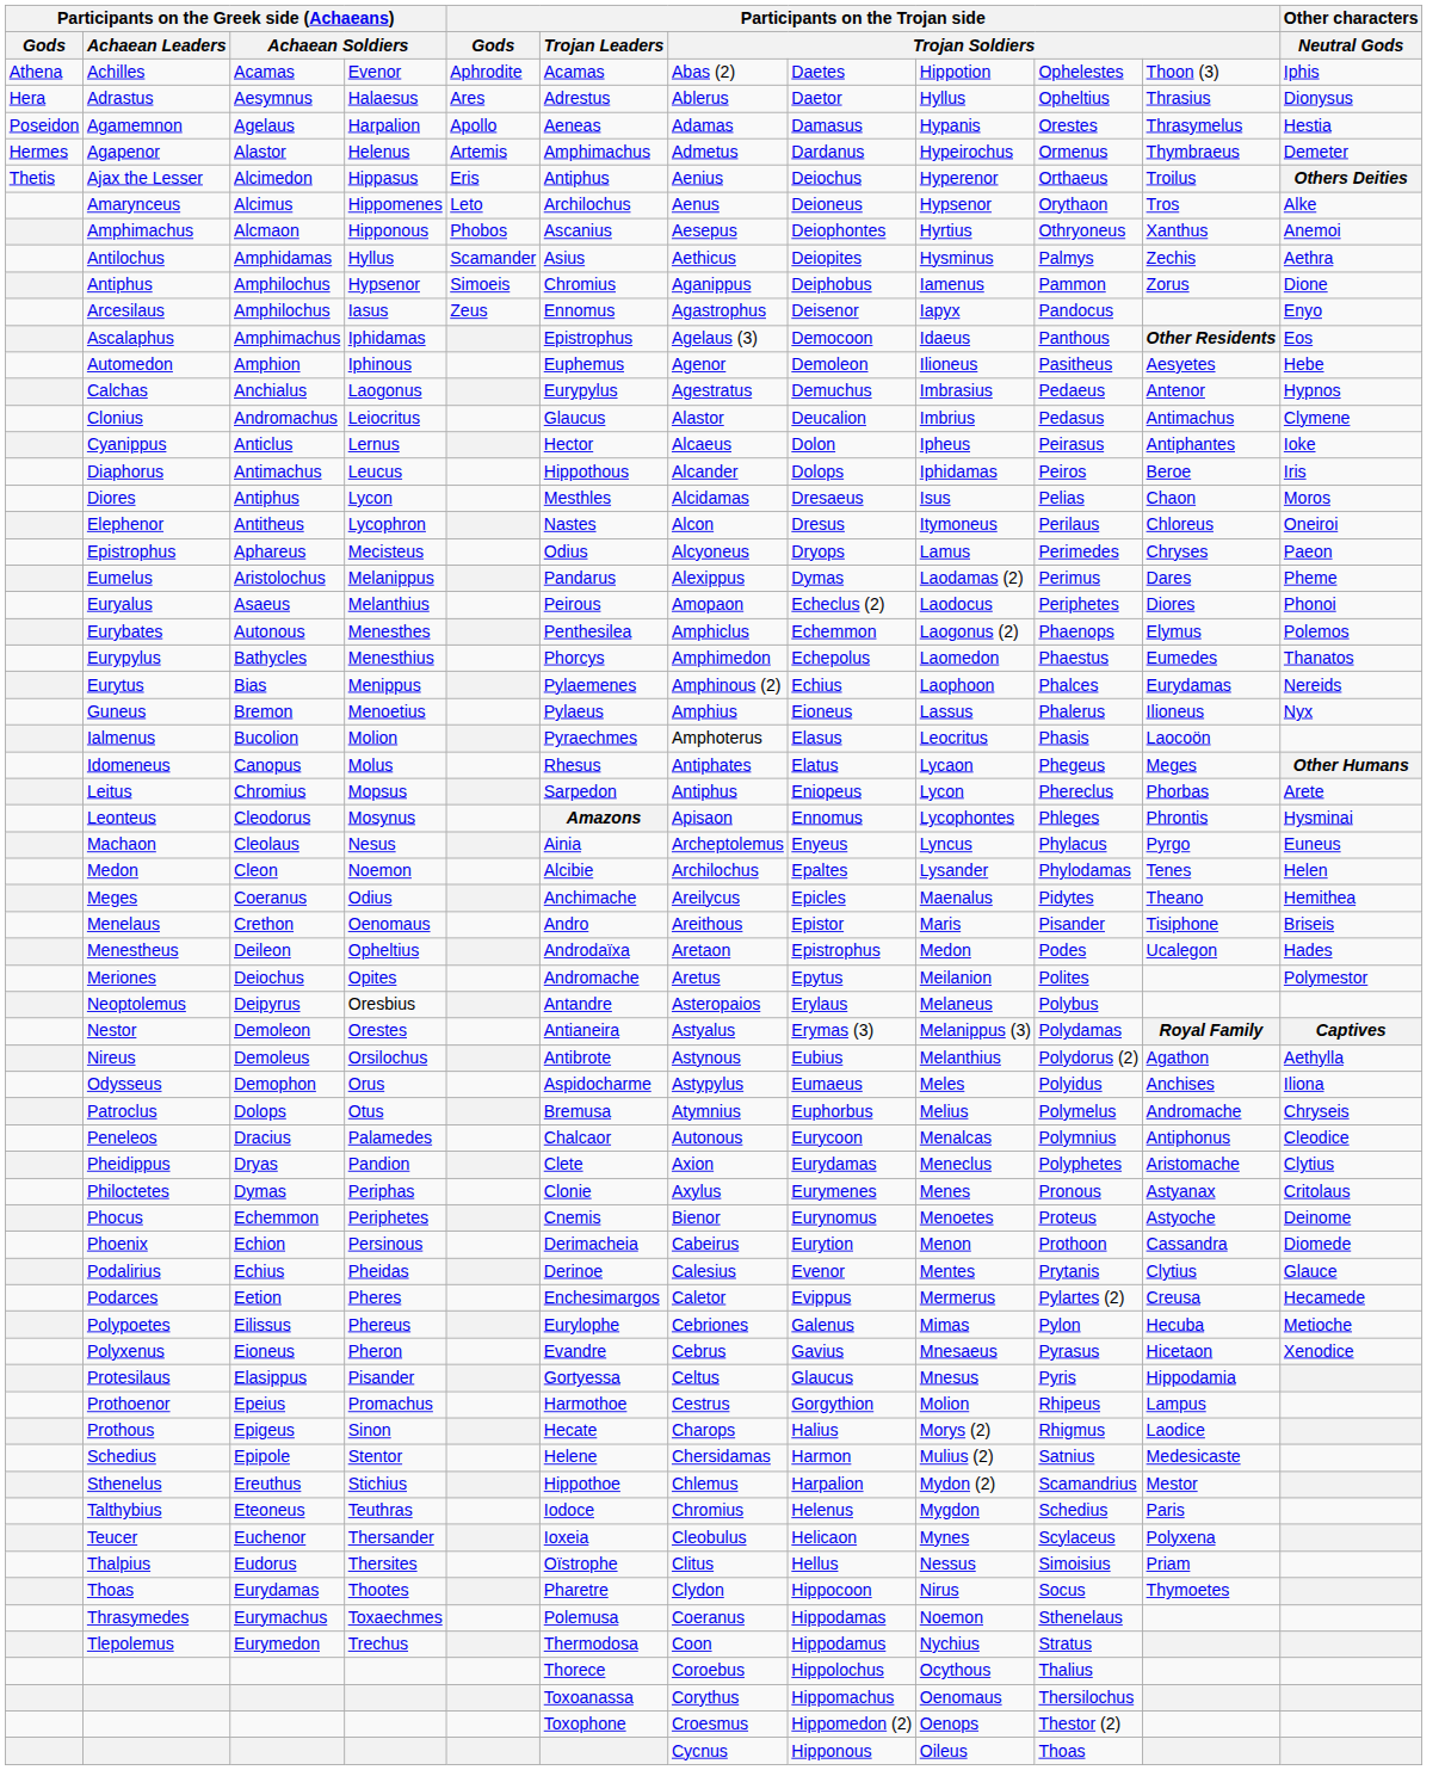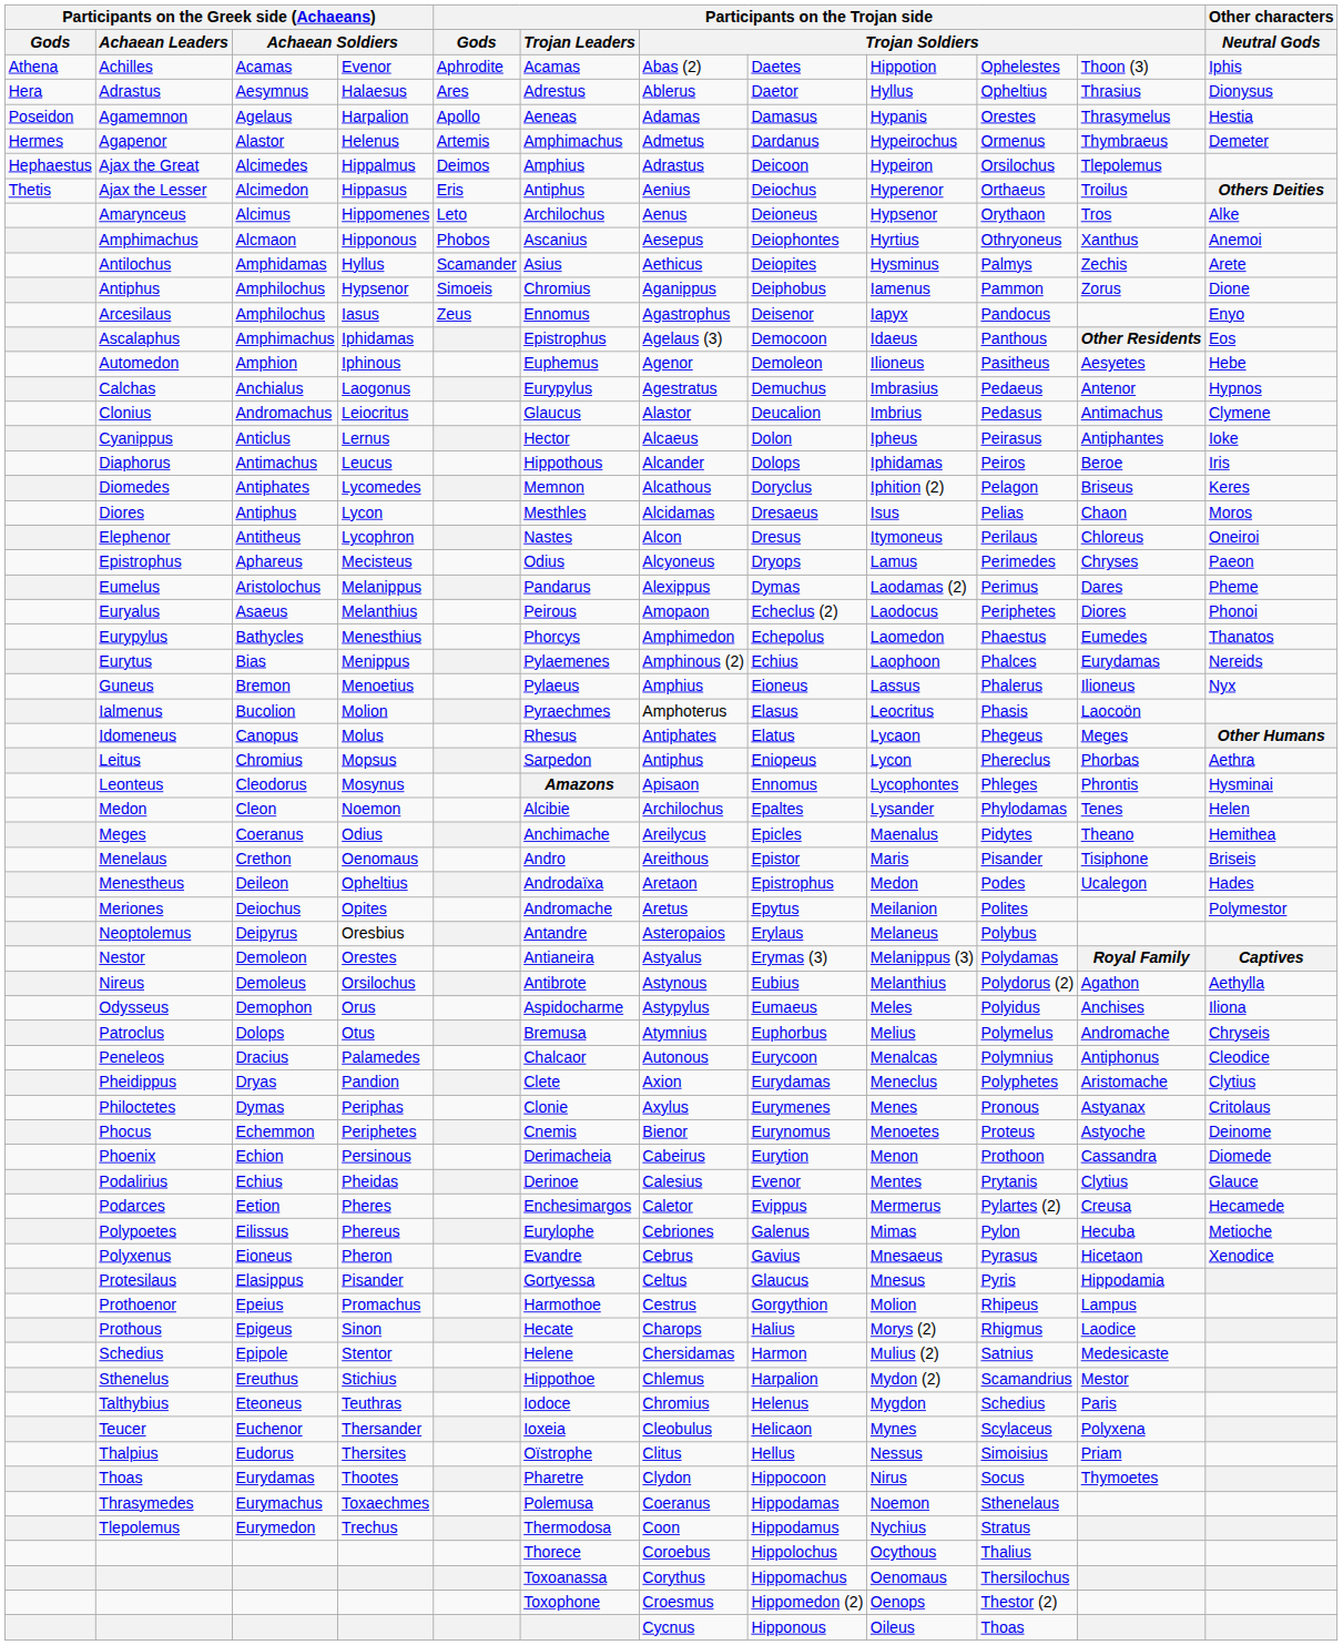+ row: Hephaestus | Ajax the Great | Alcimedes | Hippalmus | Deimos | Amphius | Adrastus | Deicoon | Hypeiron | Orsilochus | Tlepolemus
Antilochus | Other characters / Neutral Gods: Aethra -> Arete
+ row: Diomedes | Antiphates | Lycomedes | Memnon | Alcathous | Doryclus | Iphition (2) | Pelagon | Briseus | Keres
- row: Eurybates | Autonous | Menesthes | Penthesilea | Amphiclus | Echemmon | Laogonus (2) | Phaenops | Elymus | Polemos
Leitus | Other characters / Neutral Gods: Arete -> Aethra
- row: Machaon | Cleolaus | Nesus | Ainia | Archeptolemus | Enyeus | Lyncus | Phylacus | Pyrgo | Euneus
